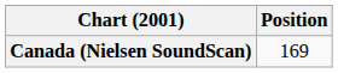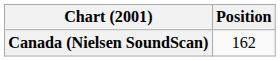Canada (Nielsen SoundScan) | Position: 169 -> 162
